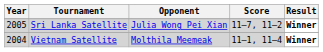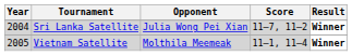Sri Lanka Satellite | Year: 2005 -> 2004
Vietnam Satellite | Year: 2004 -> 2005
